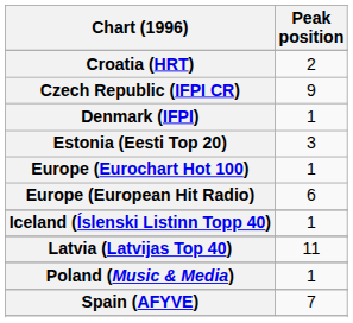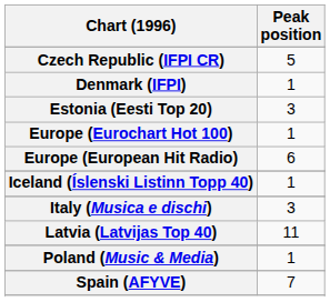- row: Croatia (HRT) | 2
Czech Republic (IFPI CR) | Peak position: 9 -> 5
+ row: Italy (Musica e dischi) | 3
